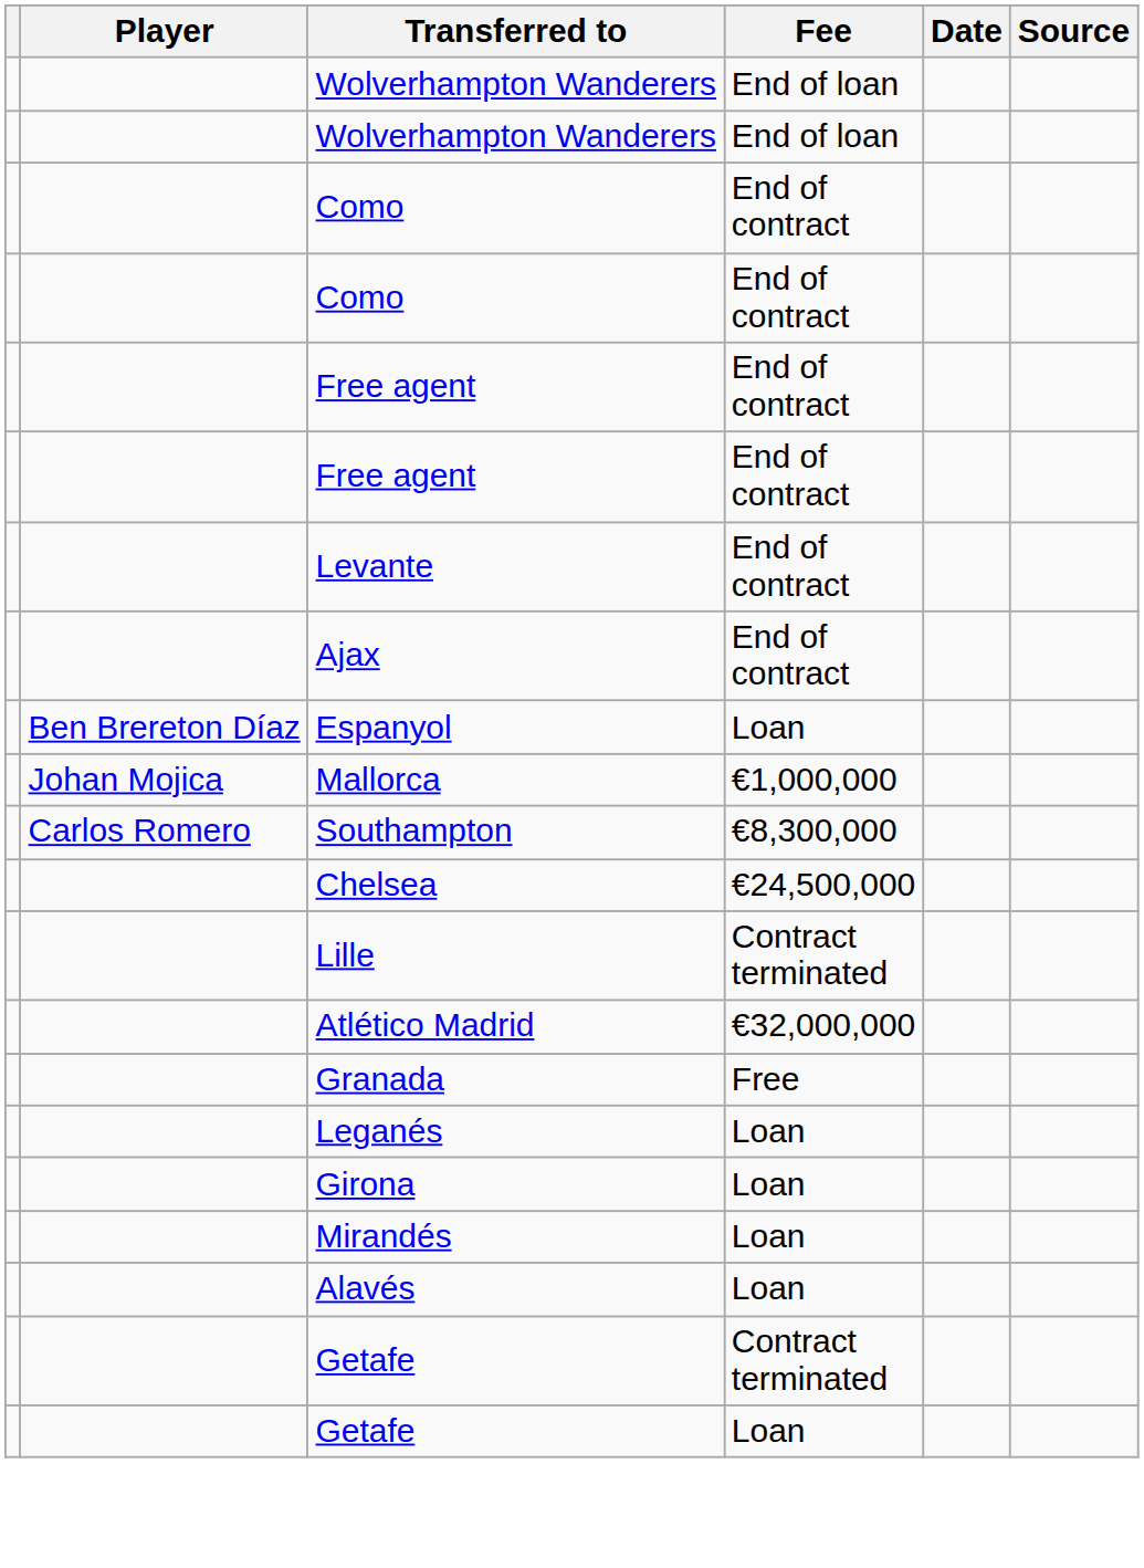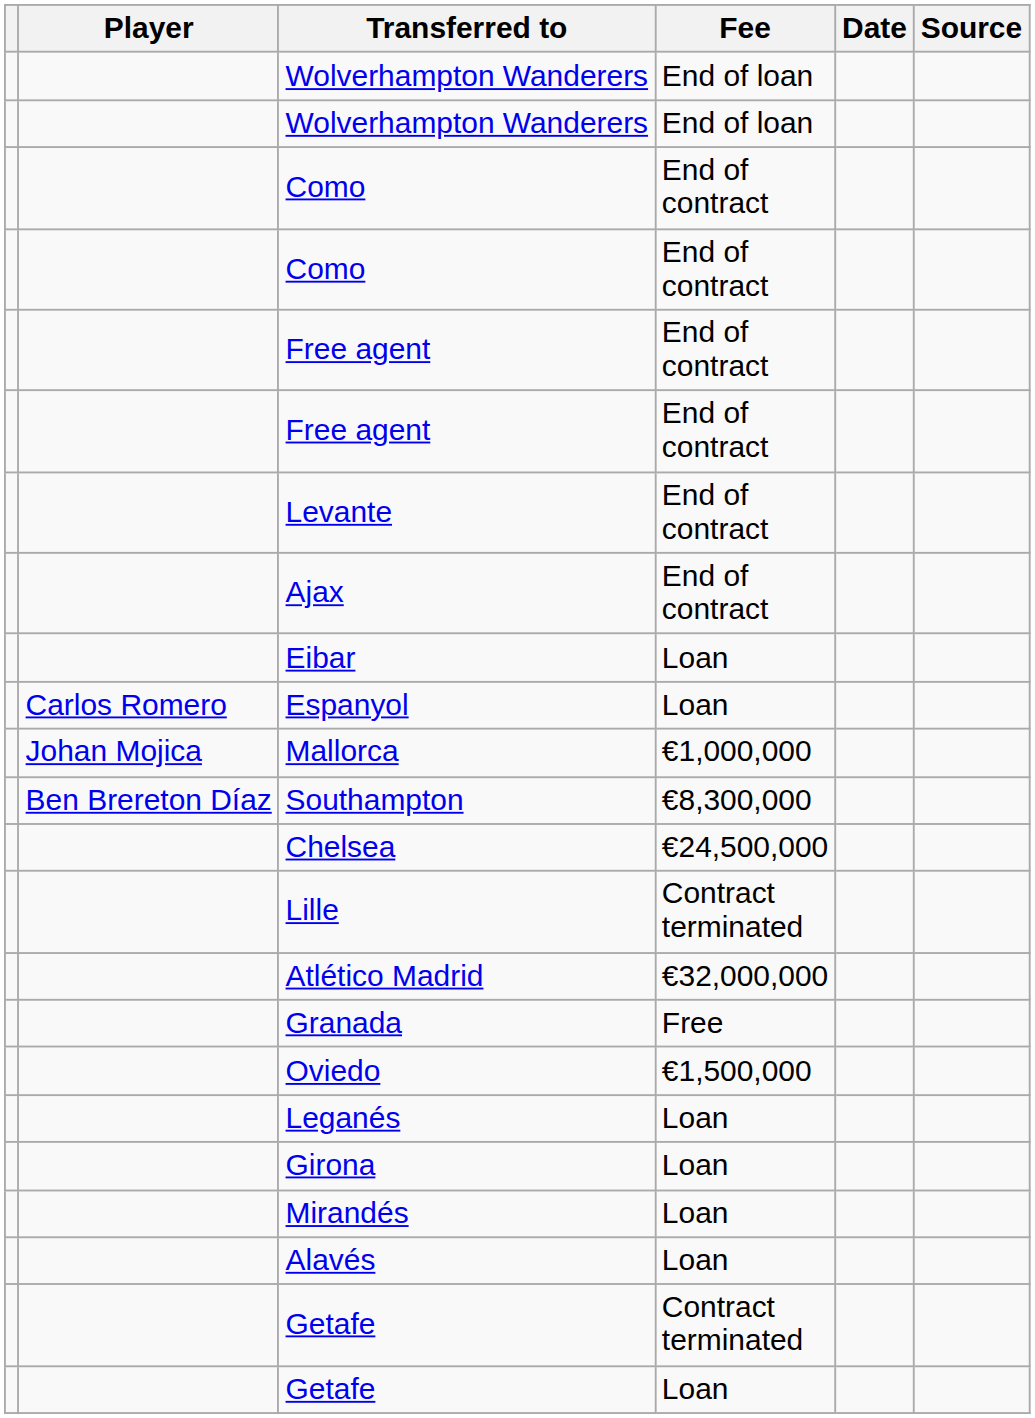+ row: Eibar | Loan
Espanyol | Player: Ben Brereton Díaz -> Carlos Romero
Southampton | Player: Carlos Romero -> Ben Brereton Díaz
+ row: Oviedo | €1,500,000
